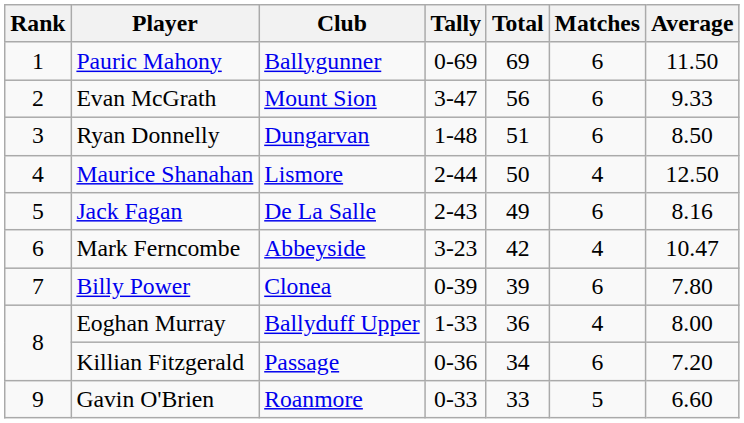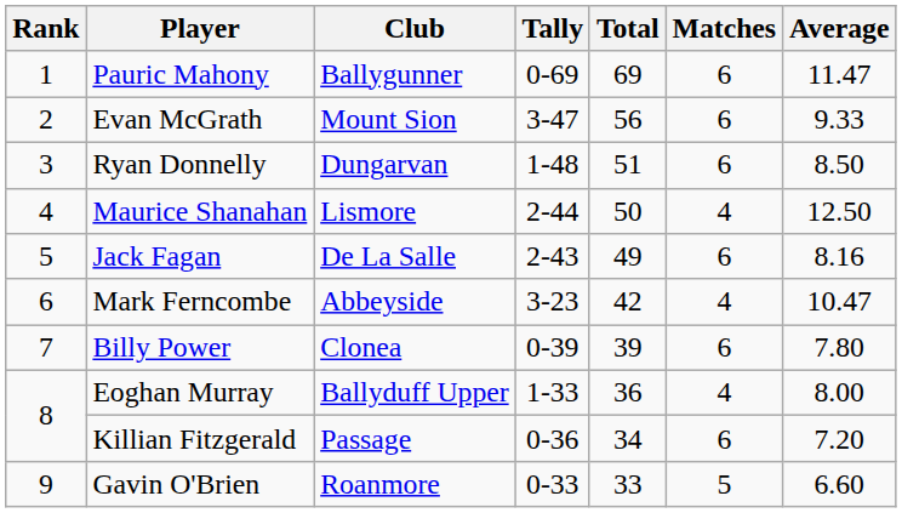Pauric Mahony | Average: 11.50 -> 11.47
